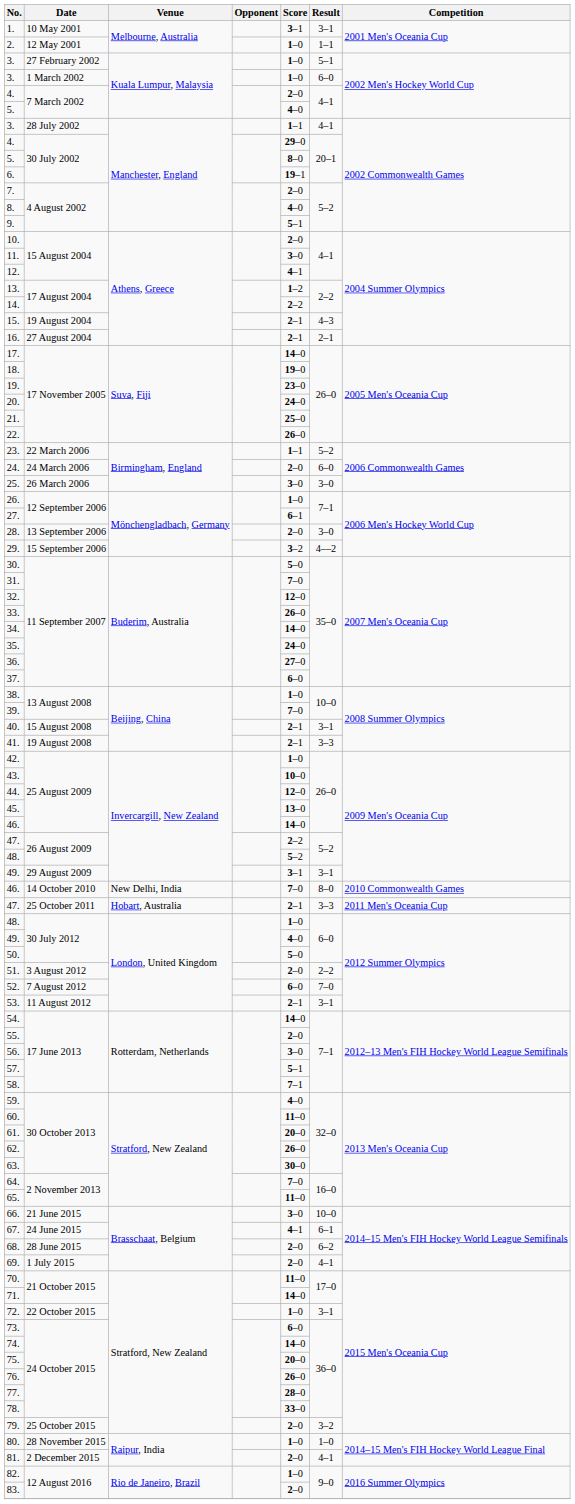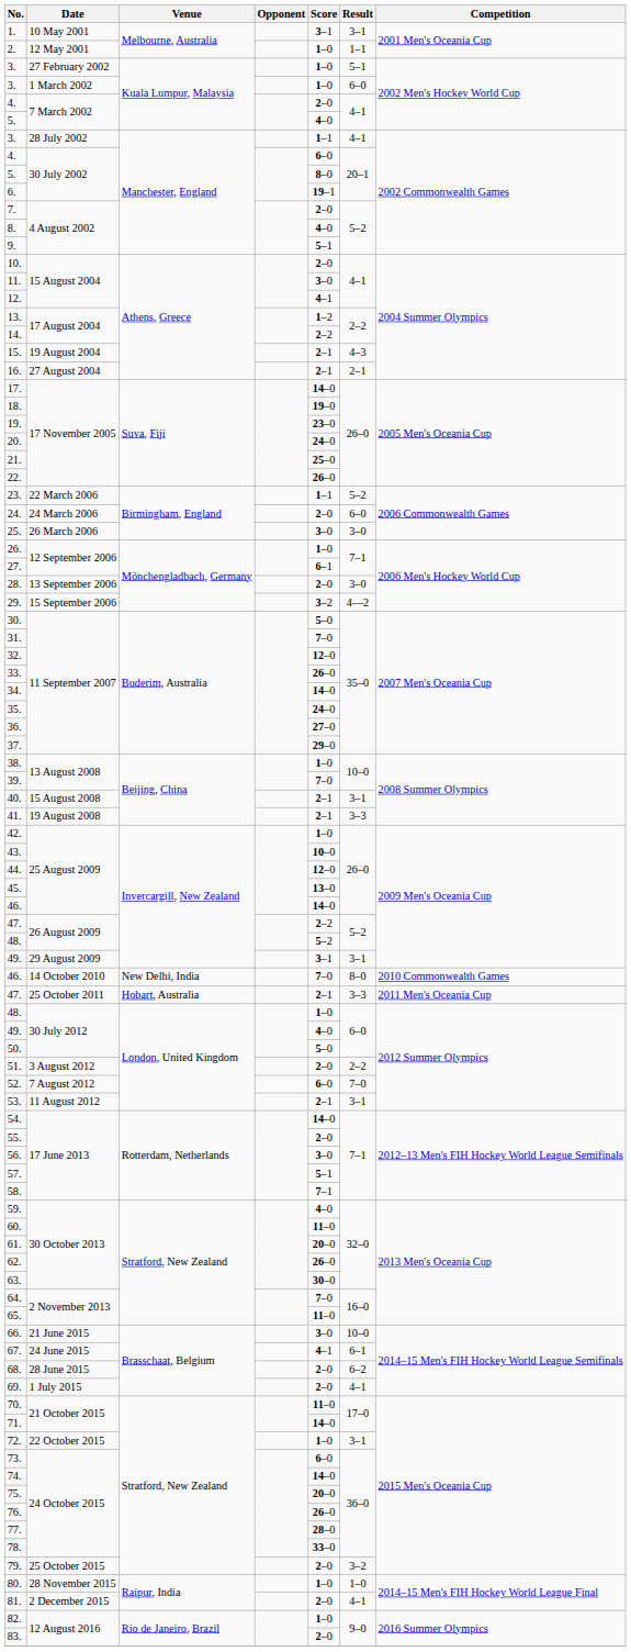4. / 30 July 2002 | Score: 29–0 -> 6–0
37. | Score: 6–0 -> 29–0
